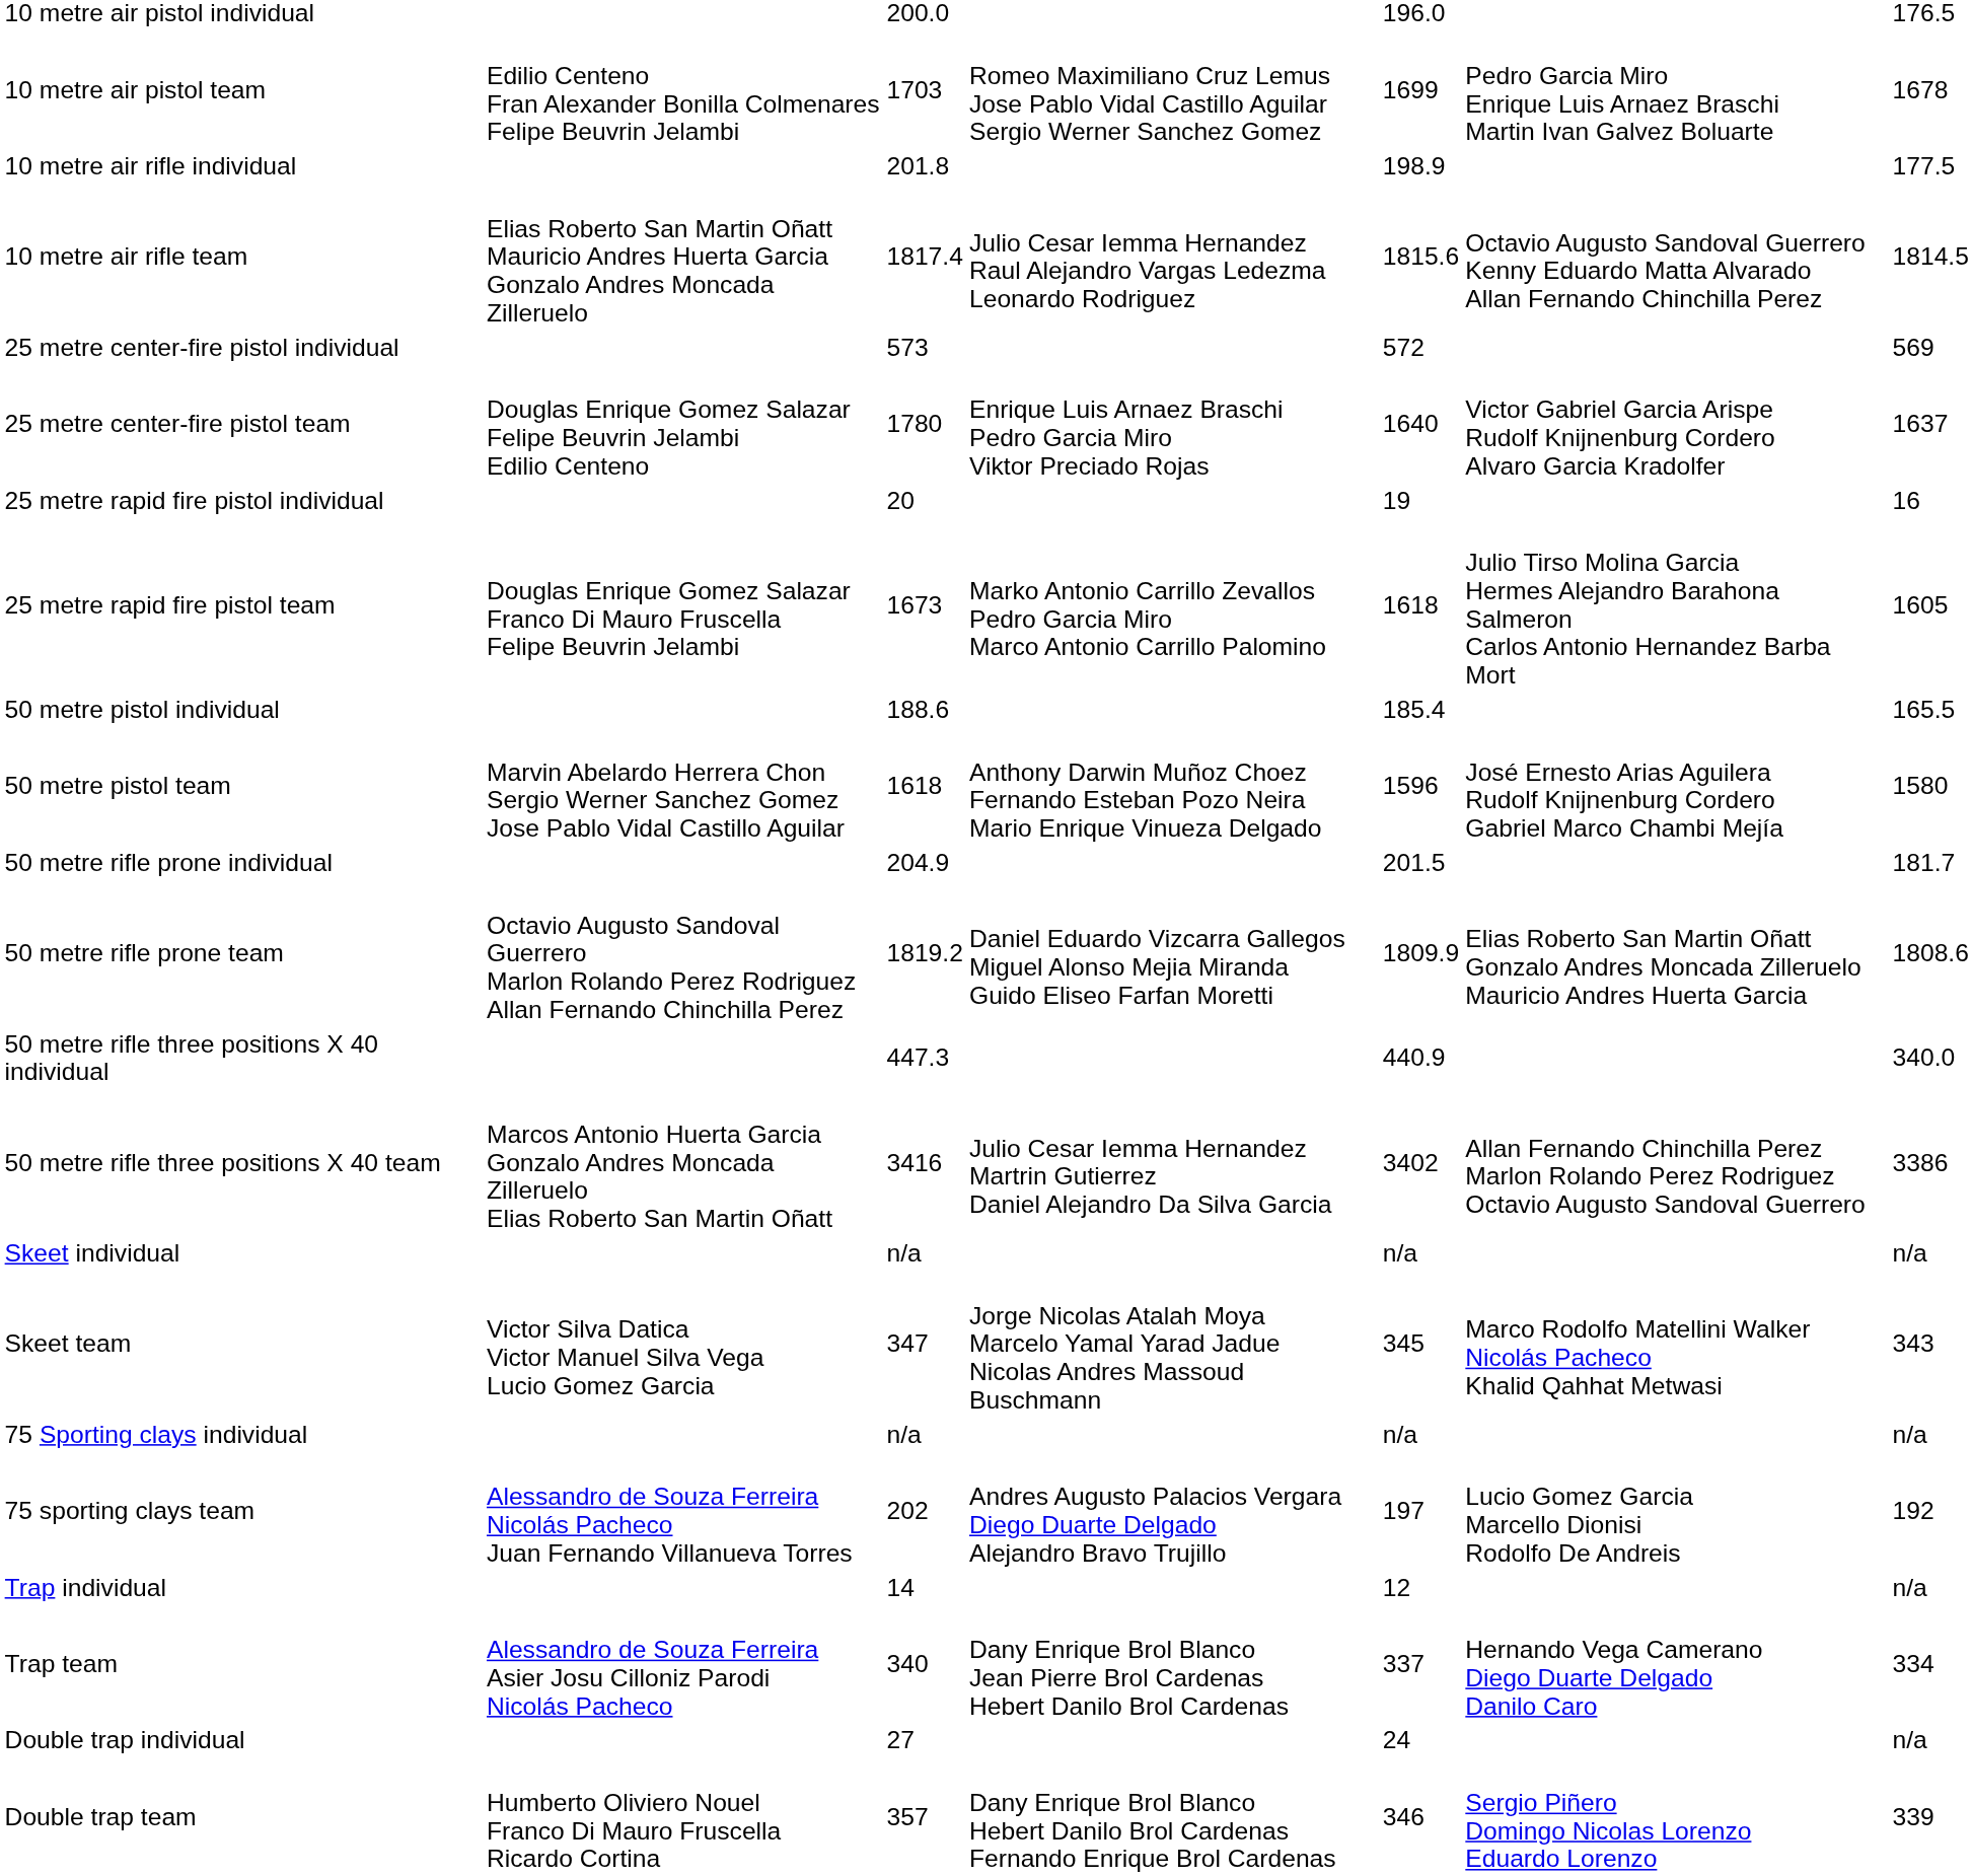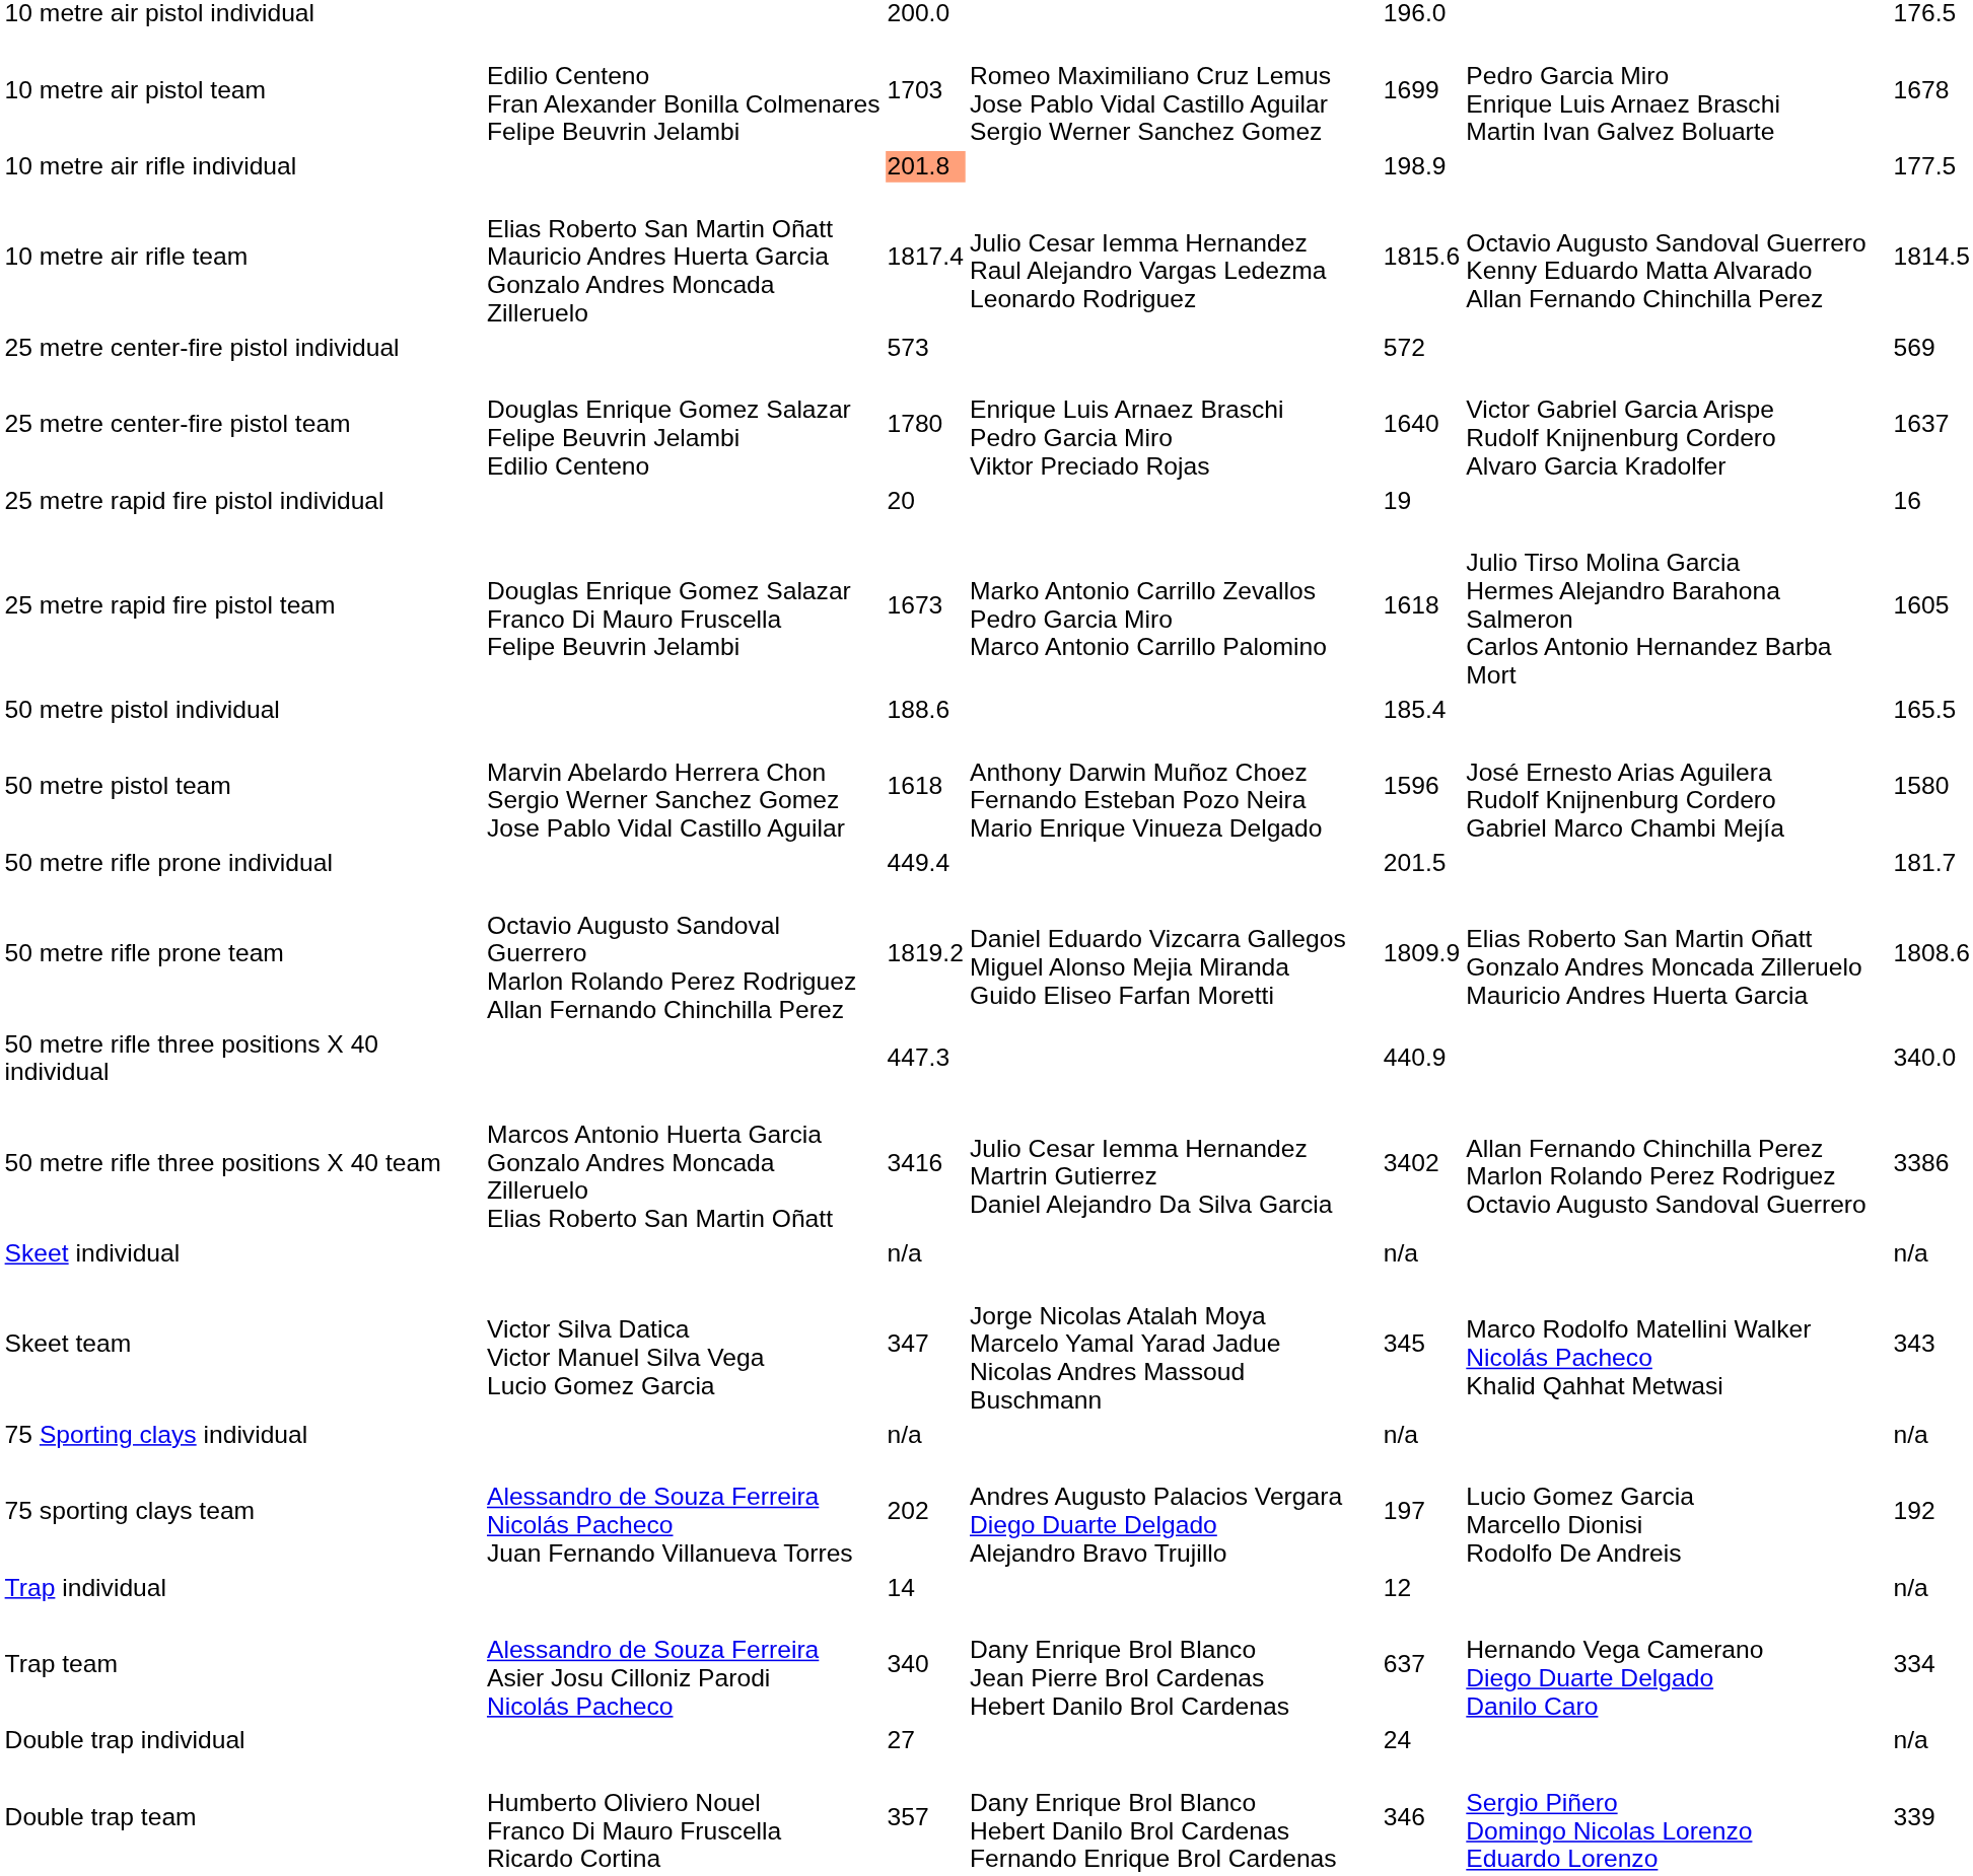10 metre air rifle individual | column 3: no background -> lightsalmon background
50 metre rifle prone individual | column 3: 204.9 -> 449.4
Trap team | column 5: 337 -> 637
